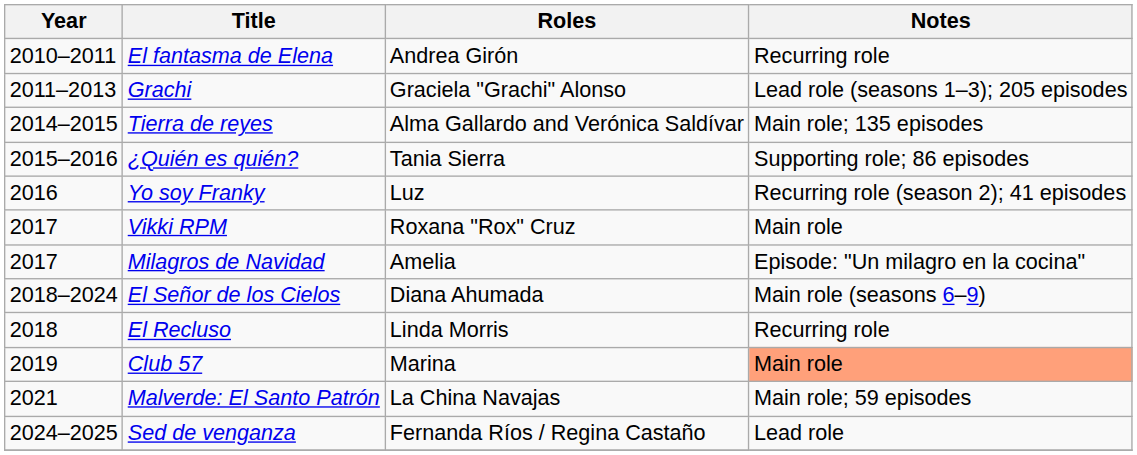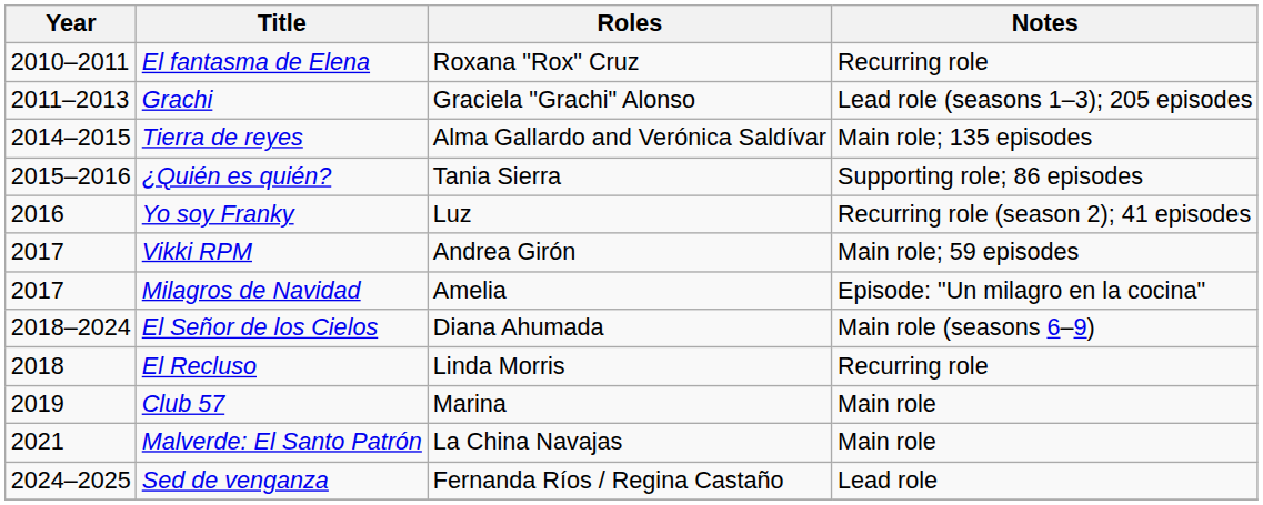El fantasma de Elena | Roles: Andrea Girón -> Roxana "Rox" Cruz
Vikki RPM | Roles: Roxana "Rox" Cruz -> Andrea Girón
Vikki RPM | Notes: Main role -> Main role; 59 episodes
Club 57 | Notes: lightsalmon background -> no background
Malverde: El Santo Patrón | Notes: Main role; 59 episodes -> Main role
